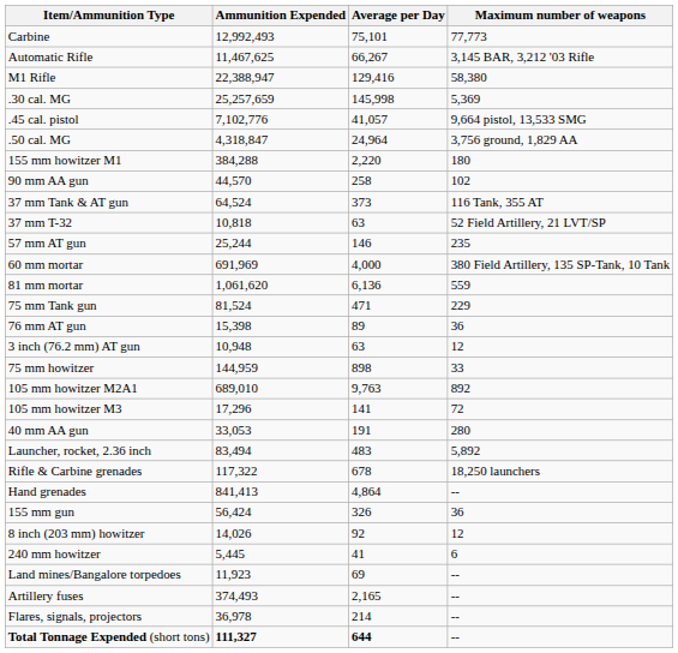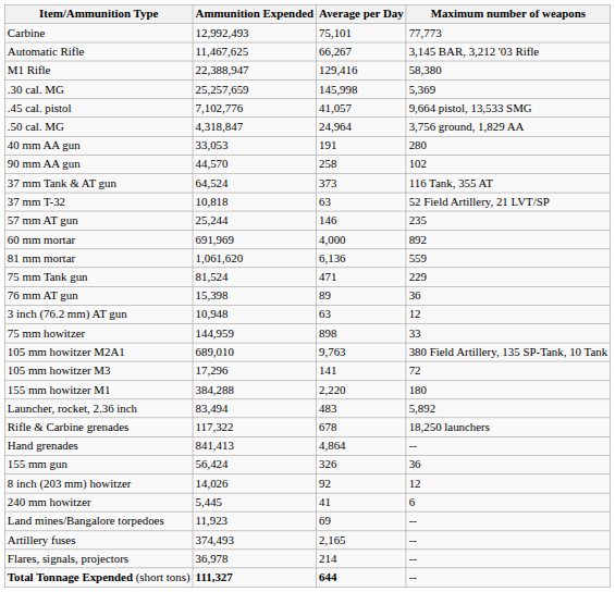rows swapped: 40 mm AA gun <-> 155 mm howitzer M1
60 mm mortar | Maximum number of weapons: 380 Field Artillery, 135 SP-Tank, 10 Tank -> 892
105 mm howitzer M2A1 | Maximum number of weapons: 892 -> 380 Field Artillery, 135 SP-Tank, 10 Tank
